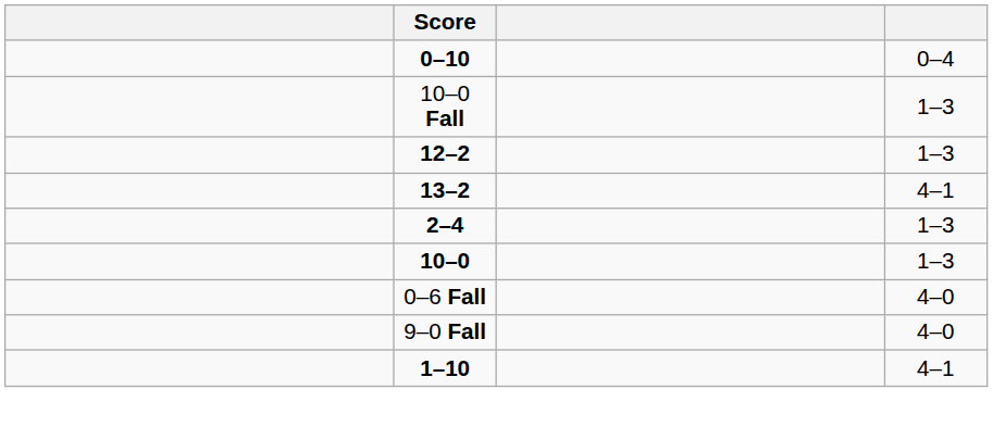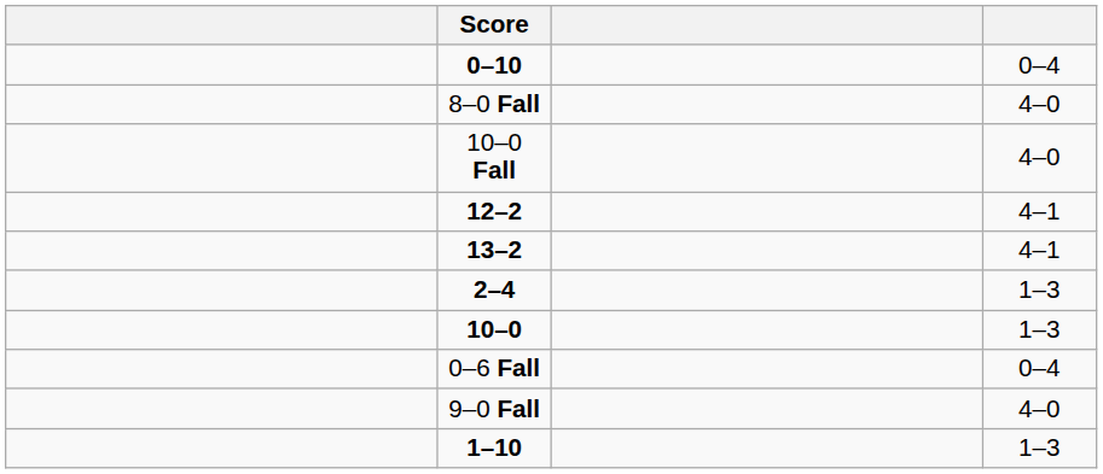+ row: 8–0 Fall | 4–0
10–0 Fall | column 4: 1–3 -> 4–0
12–2 | column 4: 1–3 -> 4–1
0–6 Fall | column 4: 4–0 -> 0–4
1–10 | column 4: 4–1 -> 1–3
